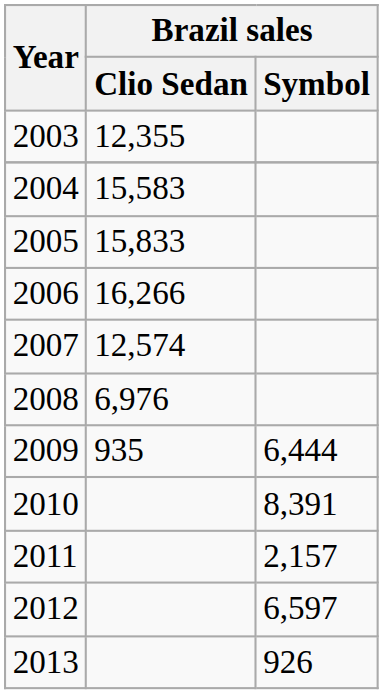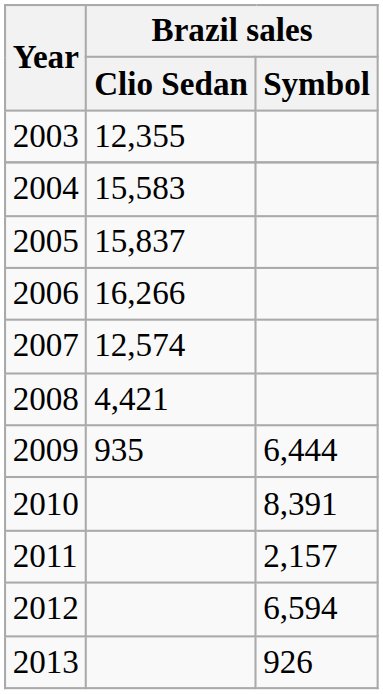2005 | Brazil sales / Clio Sedan: 15,833 -> 15,837
2008 | Brazil sales / Clio Sedan: 6,976 -> 4,421
2012 | Brazil sales / Symbol: 6,597 -> 6,594
